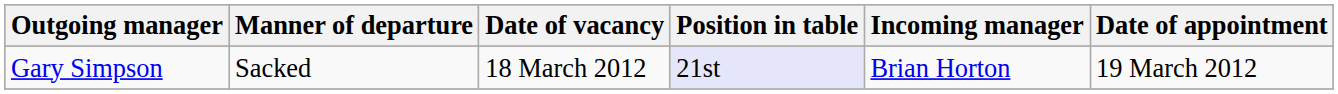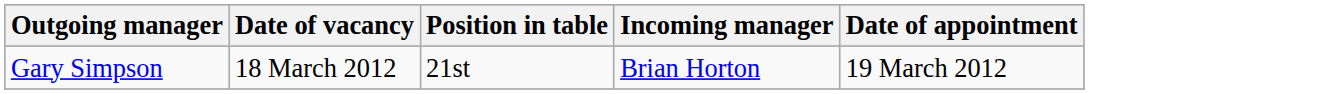- column: Manner of departure | Sacked
Gary Simpson | Position in table: lavender background -> no background
